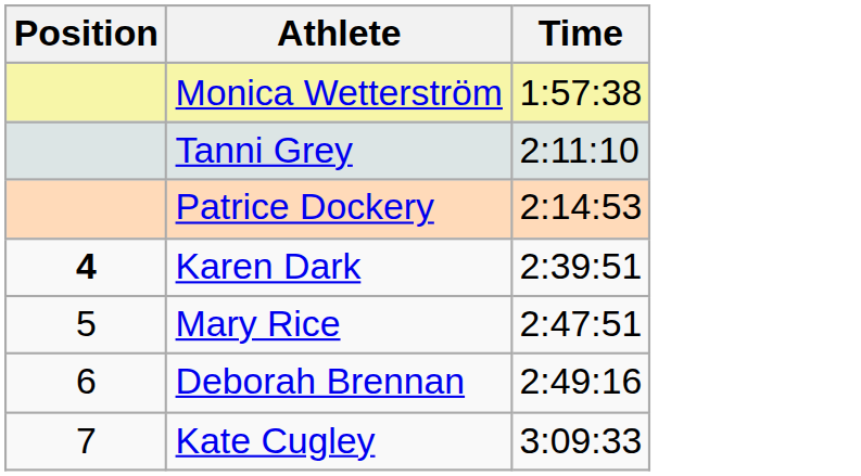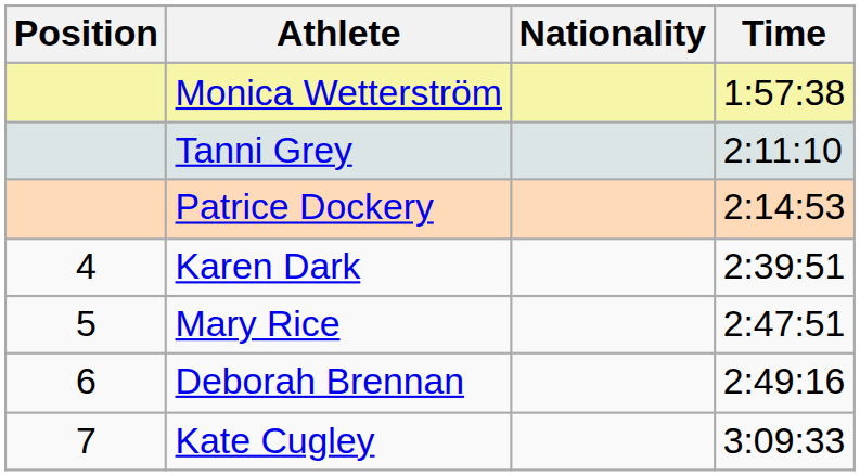+ column: Nationality
Karen Dark | Position: bold -> normal
